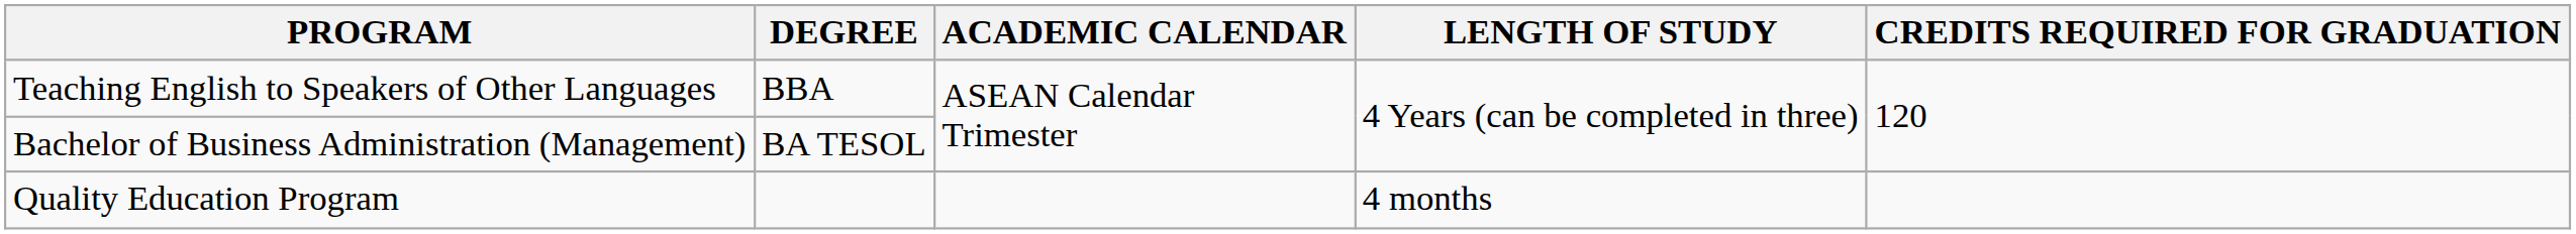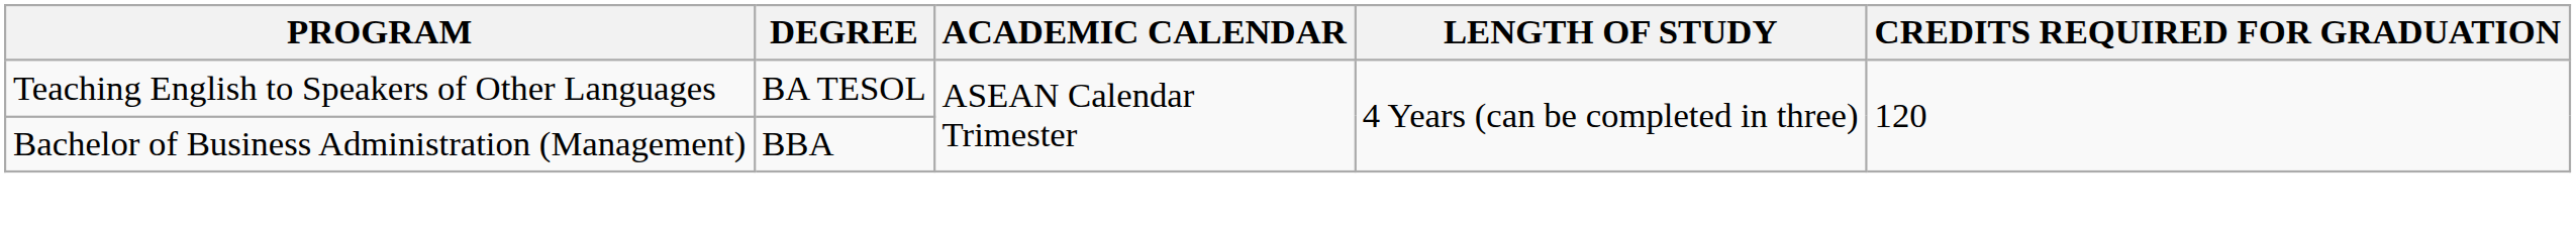Teaching English to Speakers of Other Languages | DEGREE: BBA -> BA TESOL
Bachelor of Business Administration (Management) | DEGREE: BA TESOL -> BBA
- row: Quality Education Program | 4 months
